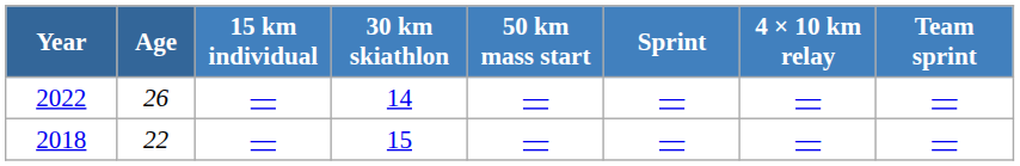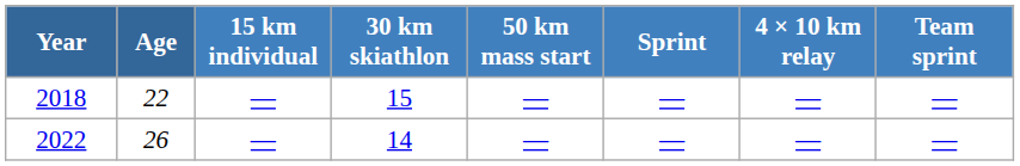rows swapped: 2018 <-> 2022
